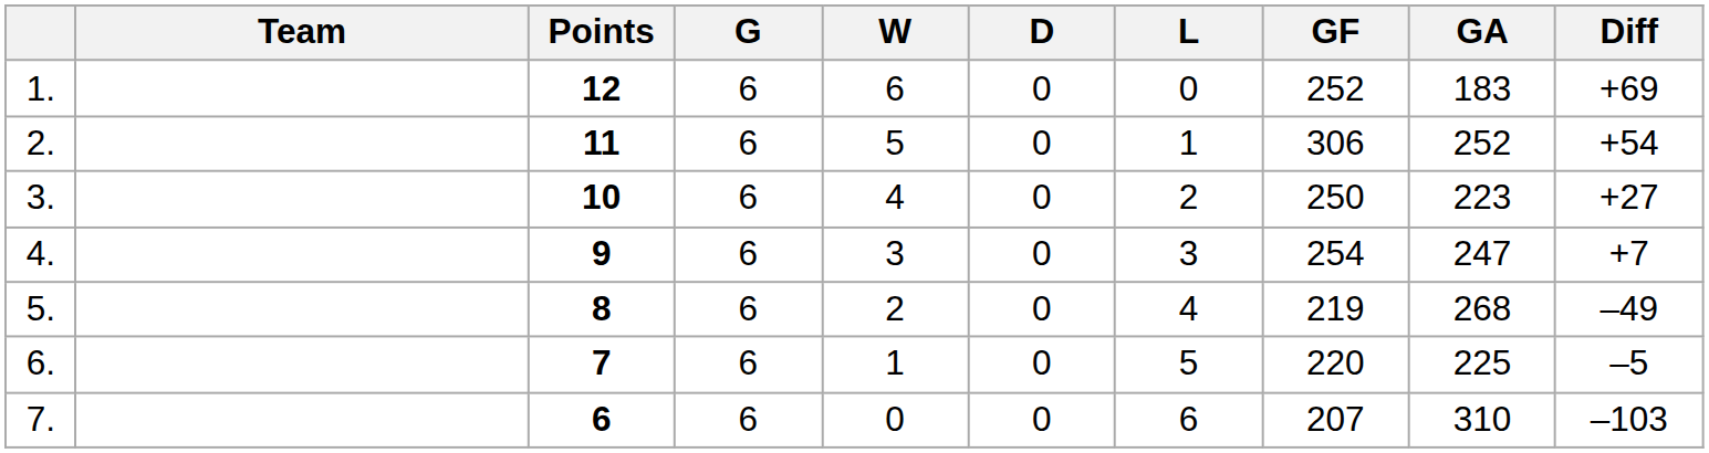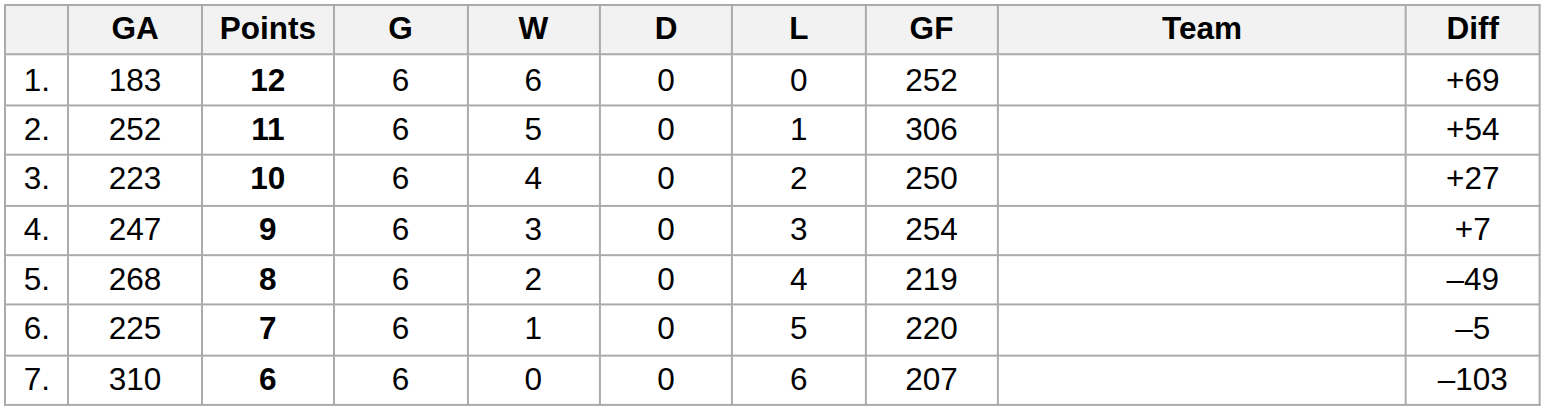columns swapped: Team <-> GA
